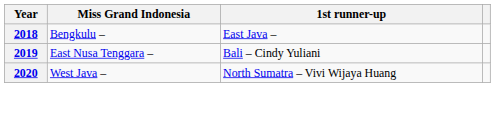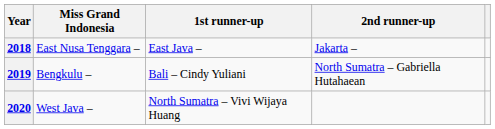+ column: 2nd runner-up | Jakarta – | North Sumatra – Gabriella Hutahaean
2018 | Miss Grand Indonesia: Bengkulu – -> East Nusa Tenggara –
2019 | Miss Grand Indonesia: East Nusa Tenggara – -> Bengkulu –
